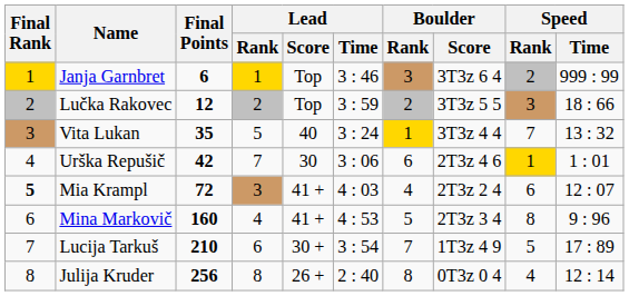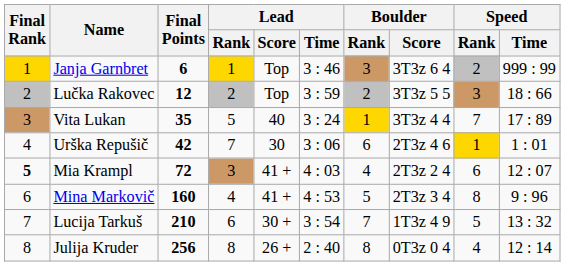Vita Lukan | Speed / Time: 13 : 32 -> 17 : 89
Lucija Tarkuš | Speed / Time: 17 : 89 -> 13 : 32
